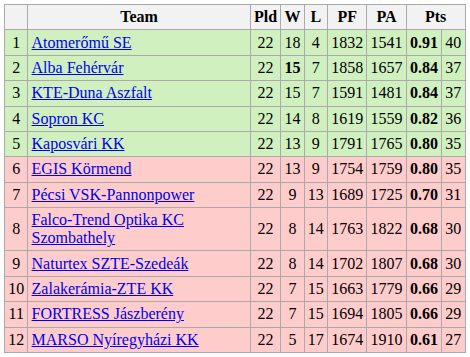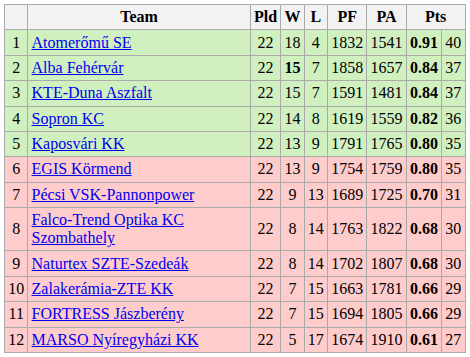Zalakerámia-ZTE KK | PA: 1779 -> 1781
